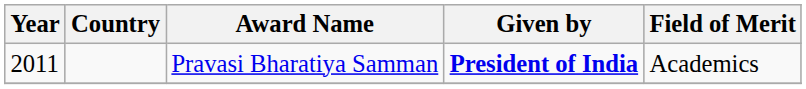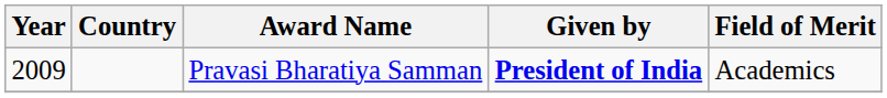Pravasi Bharatiya Samman | Year: 2011 -> 2009
